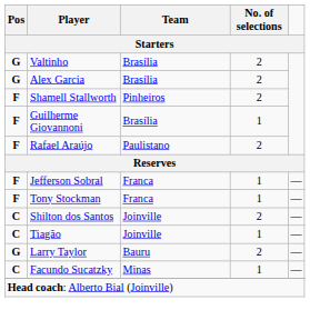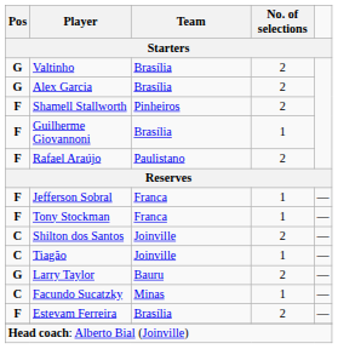+ row: F | Estevam Ferreira | Brasília | 2 | —
